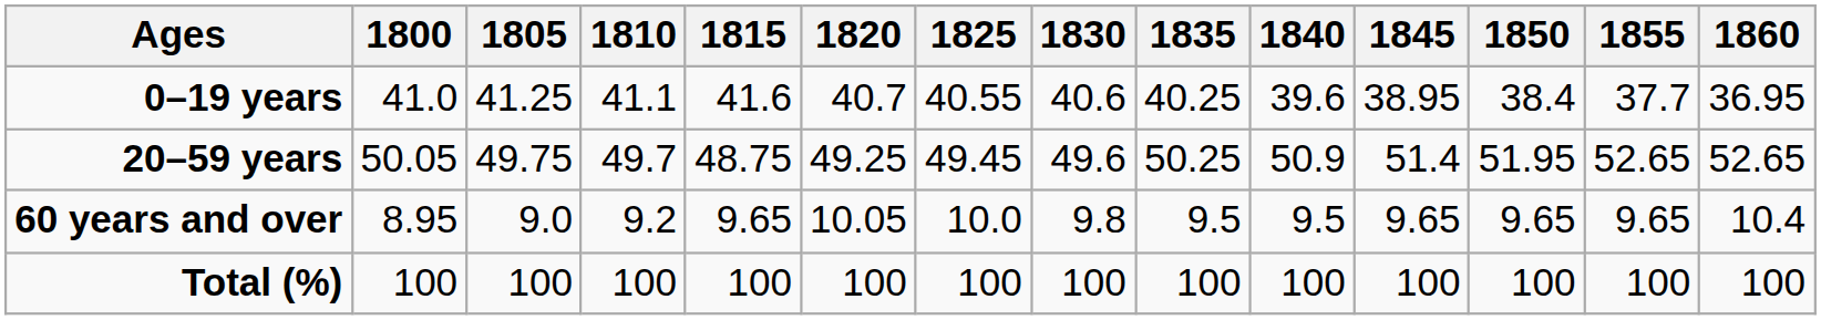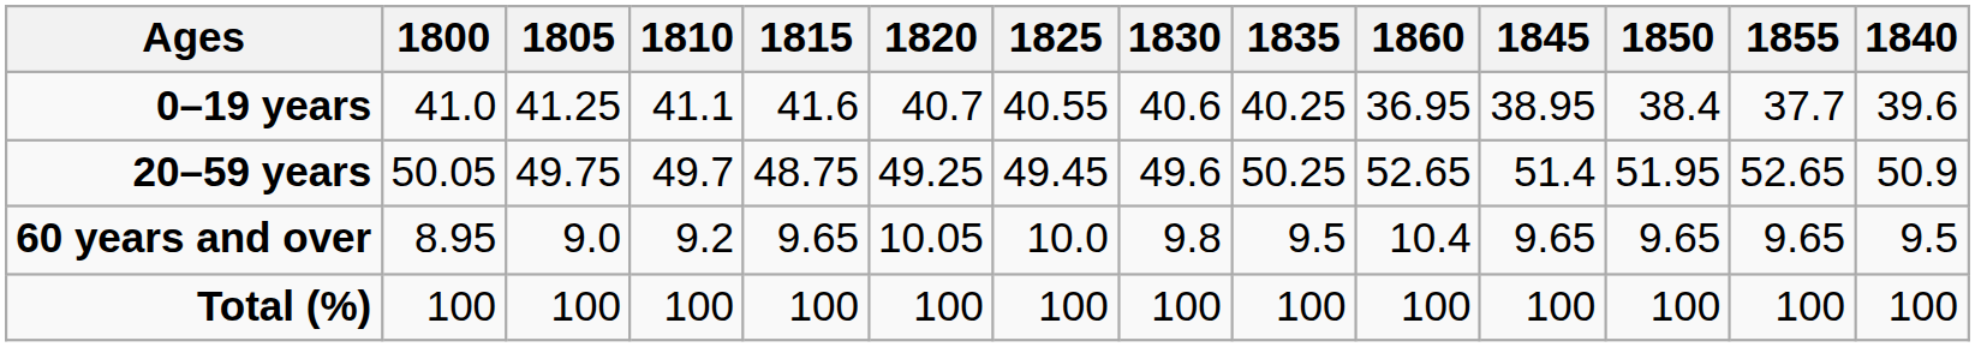columns swapped: 1840 <-> 1860
